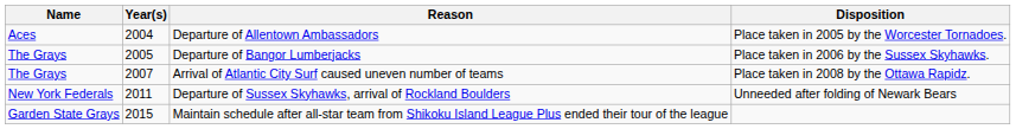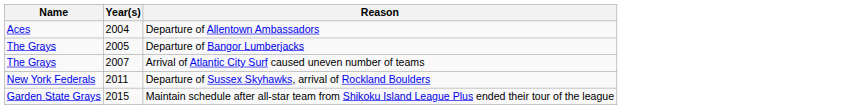- column: Disposition | Place taken in 2005 by the Worcester Tornadoes. | Place taken in 2006 by the Sussex Skyhawks. | Place taken in 2008 by the Ottawa Rapidz. | Unneeded after folding of Newark Bears
